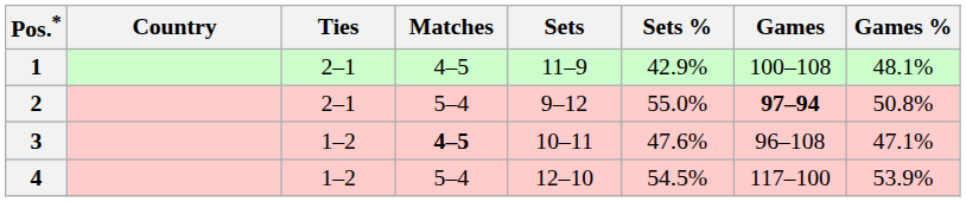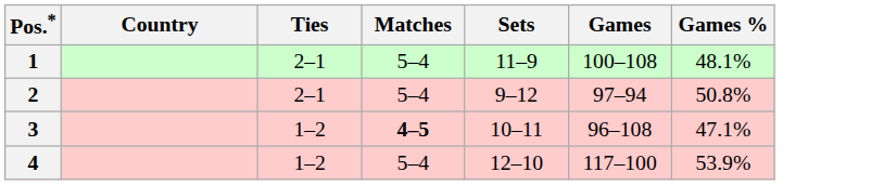- column: Sets % | 42.9% | 55.0% | 47.6% | 54.5%
1 | Matches: 4–5 -> 5–4
2 | Games: bold -> normal
